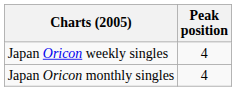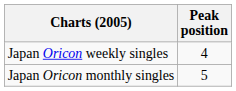Japan Oricon monthly singles | Peak position: 4 -> 5
